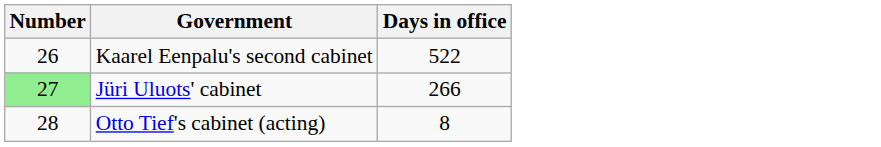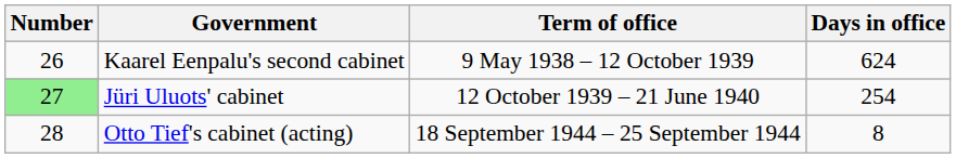+ column: Term of office | 9 May 1938 – 12 October 1939 | 12 October 1939 – 21 June 1940 | 18 September 1944 – 25 September 1944
Kaarel Eenpalu's second cabinet | Days in office: 522 -> 624
Jüri Uluots' cabinet | Days in office: 266 -> 254
